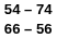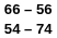rows swapped: 66 – 56 <-> 54 – 74
